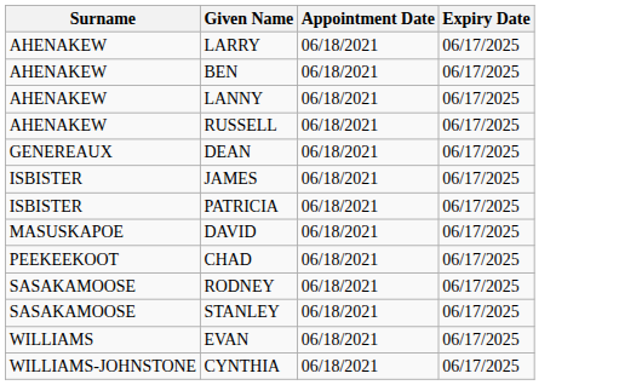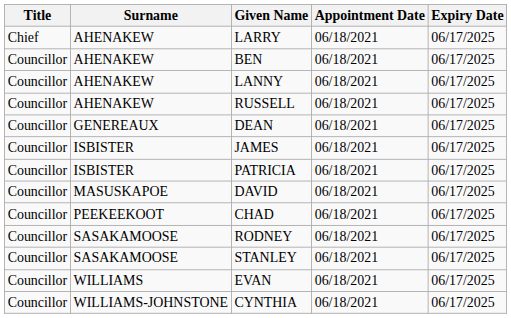+ column: Title | Chief | Councillor | Councillor | Councillor | Councillor | Councillor | Councillor | Councillor | Councillor | Councillor | Councillor | Councillor | Councillor
